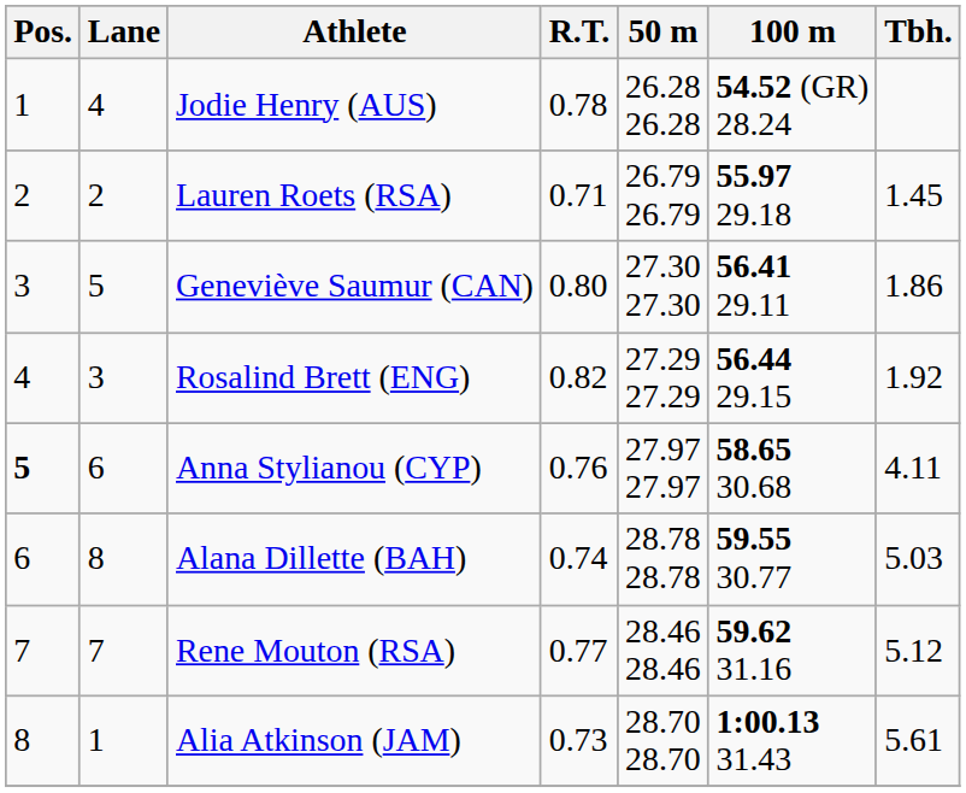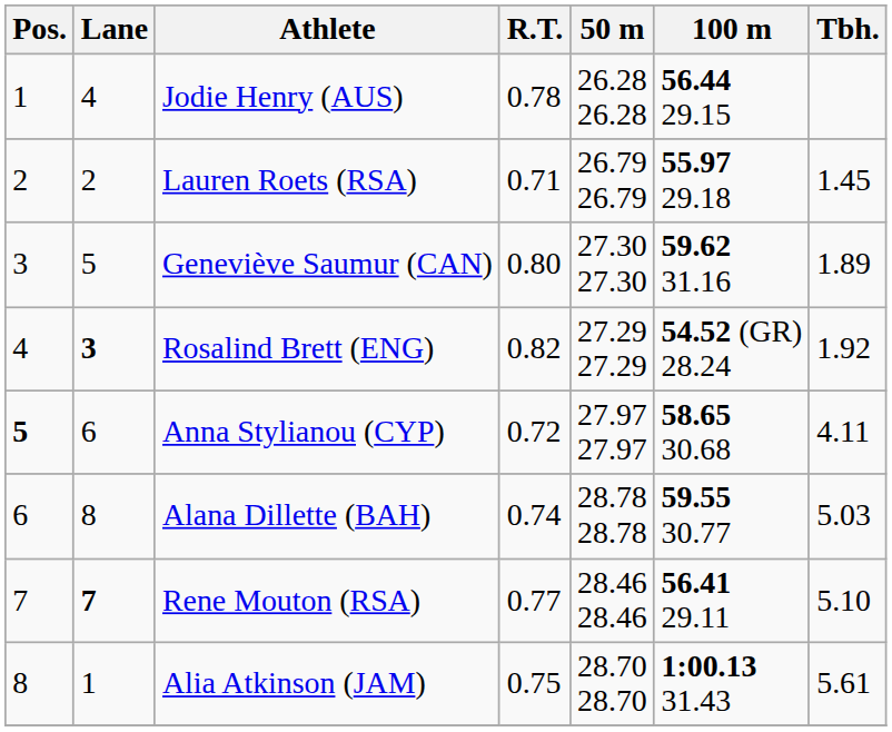Jodie Henry (AUS) | 100 m: 54.52 (GR) 28.24 -> 56.44 29.15
Geneviève Saumur (CAN) | 100 m: 56.41 29.11 -> 59.62 31.16
Geneviève Saumur (CAN) | Tbh.: 1.86 -> 1.89
Rosalind Brett (ENG) | Lane: normal -> bold
Rosalind Brett (ENG) | 100 m: 56.44 29.15 -> 54.52 (GR) 28.24
Anna Stylianou (CYP) | R.T.: 0.76 -> 0.72
Rene Mouton (RSA) | Lane: normal -> bold
Rene Mouton (RSA) | 100 m: 59.62 31.16 -> 56.41 29.11
Rene Mouton (RSA) | Tbh.: 5.12 -> 5.10
Alia Atkinson (JAM) | R.T.: 0.73 -> 0.75
